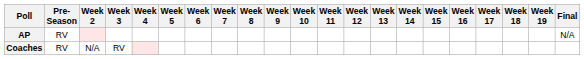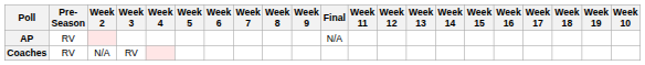columns swapped: Week 10 <-> Final
